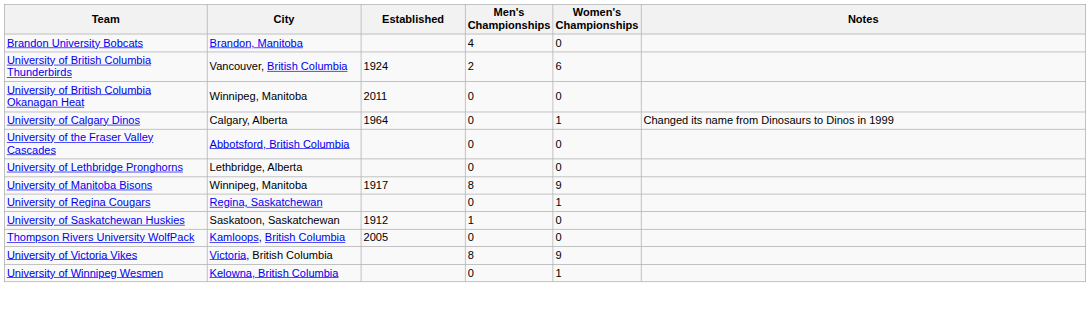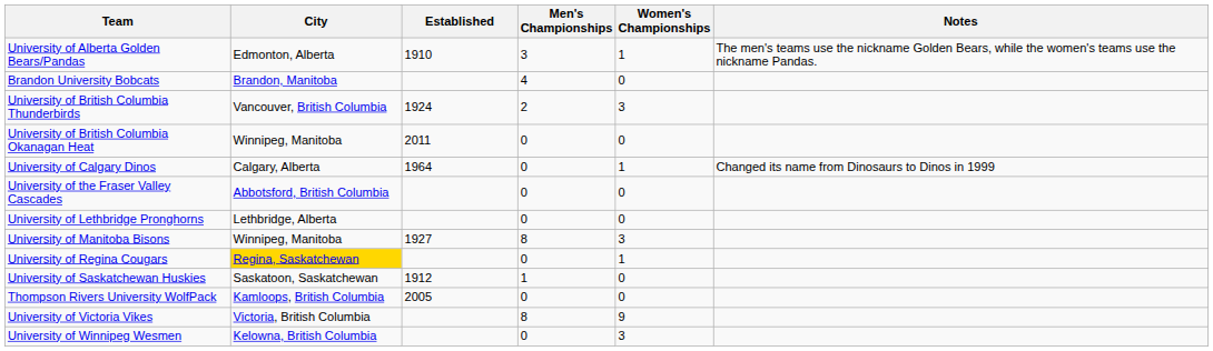+ row: University of Alberta Golden Bears/Pandas | Edmonton, Alberta | 1910 | 3 | 1 | The men's teams use the nickname Golden Bears, while the women's teams use the nickname Pandas.
University of British Columbia Thunderbirds | Women's Championships: 6 -> 3
University of Manitoba Bisons | Established: 1917 -> 1927
University of Manitoba Bisons | Women's Championships: 9 -> 3
University of Regina Cougars | City: no background -> gold background
University of Winnipeg Wesmen | Women's Championships: 1 -> 3
